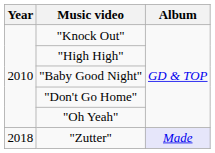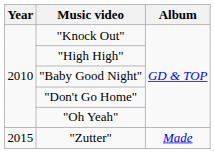"Zutter" | Year: 2018 -> 2015
"Zutter" | Album: lavender background -> no background
